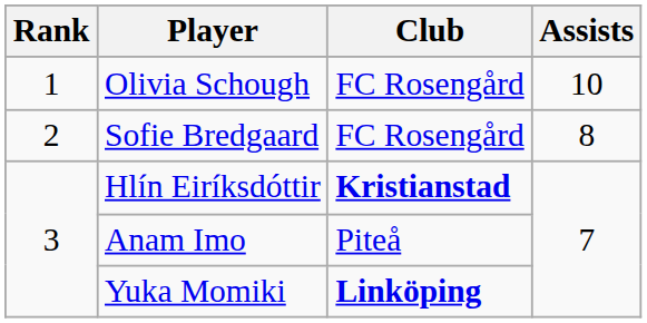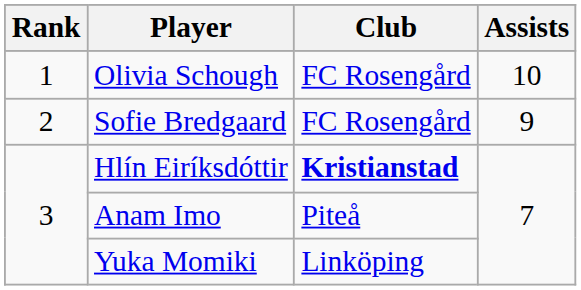Sofie Bredgaard | Assists: 8 -> 9
Yuka Momiki | Club: bold -> normal
